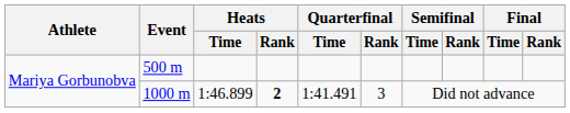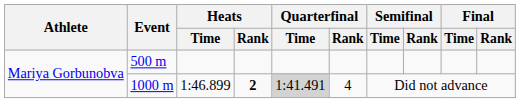1000 m | Quarterfinal / Time: no background -> lightgrey background
1000 m | Quarterfinal / Rank: 3 -> 4
